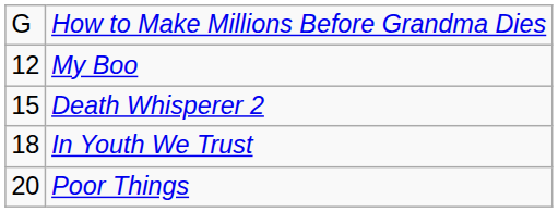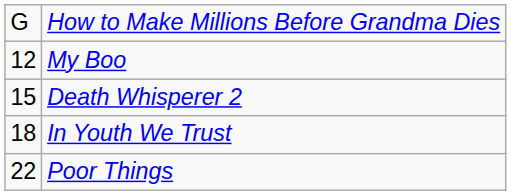Poor Things | column 1: 20 -> 22
